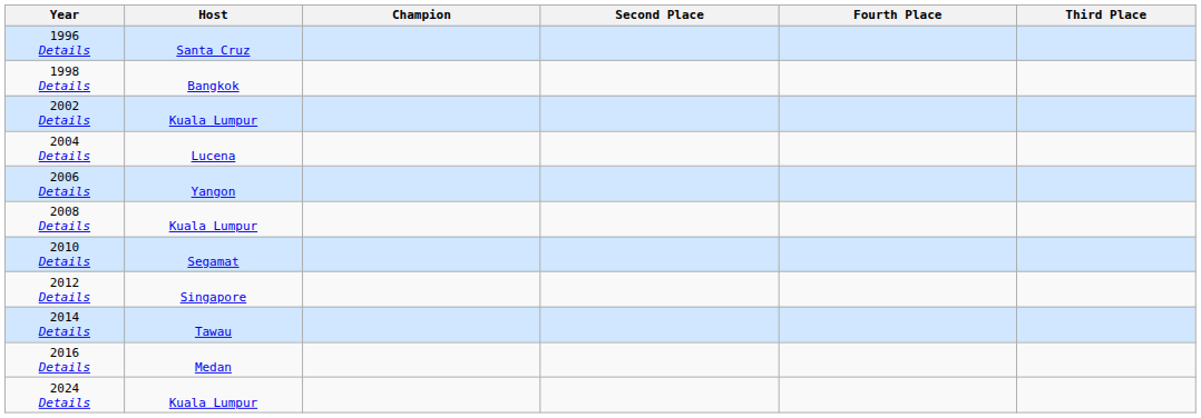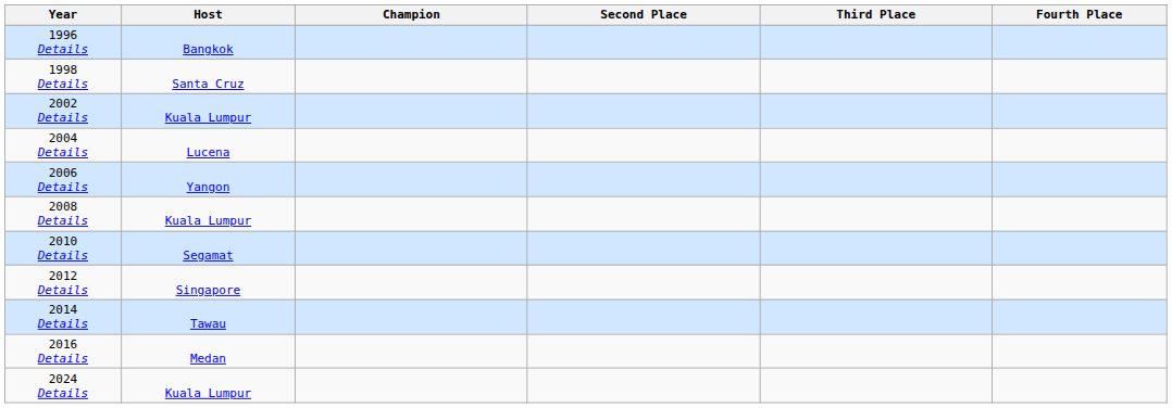columns swapped: Third Place <-> Fourth Place
1996 Details | Host: Santa Cruz -> Bangkok
1998 Details | Host: Bangkok -> Santa Cruz
